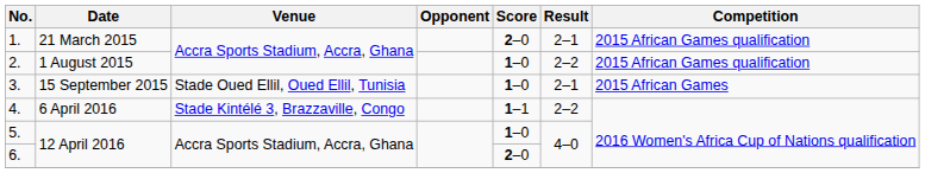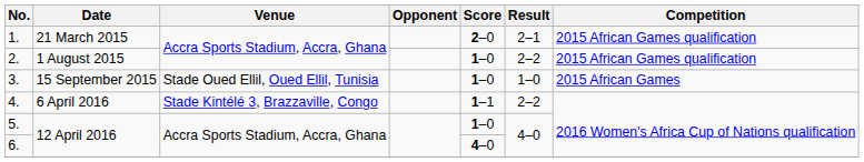3. | Result: 2–1 -> 1–0
6. | Score: 2–0 -> 4–0
